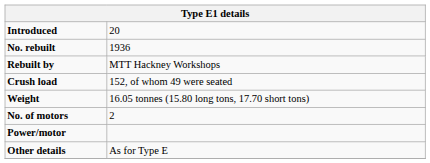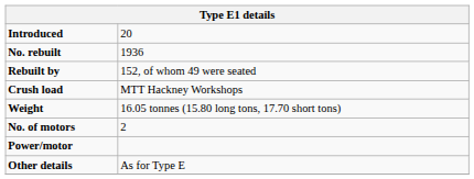Rebuilt by | column 2: MTT Hackney Workshops -> 152, of whom 49 were seated
Crush load | column 2: 152, of whom 49 were seated -> MTT Hackney Workshops
